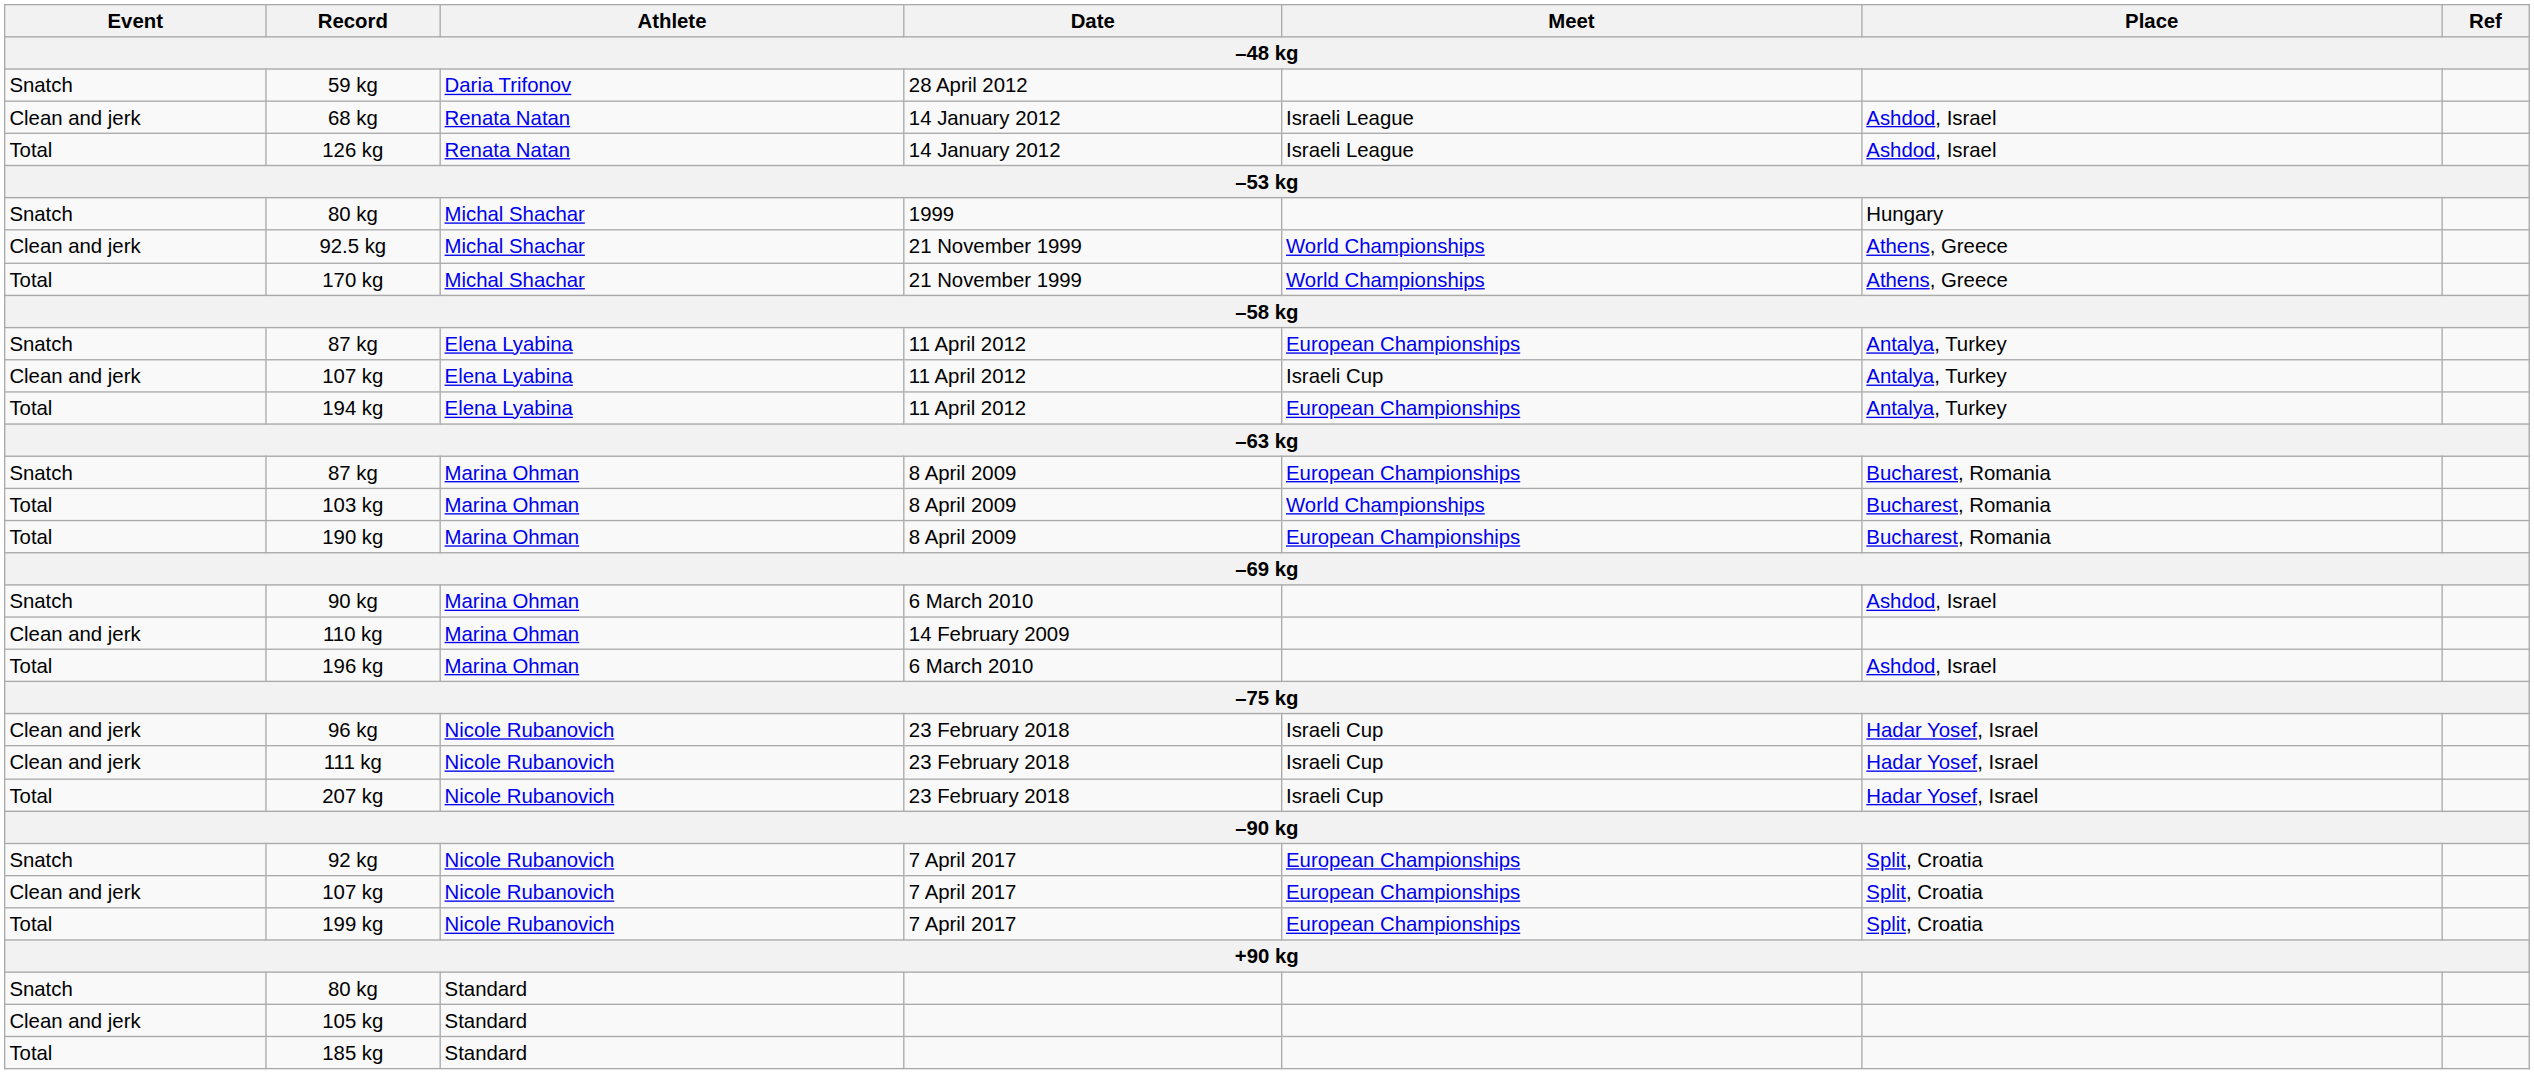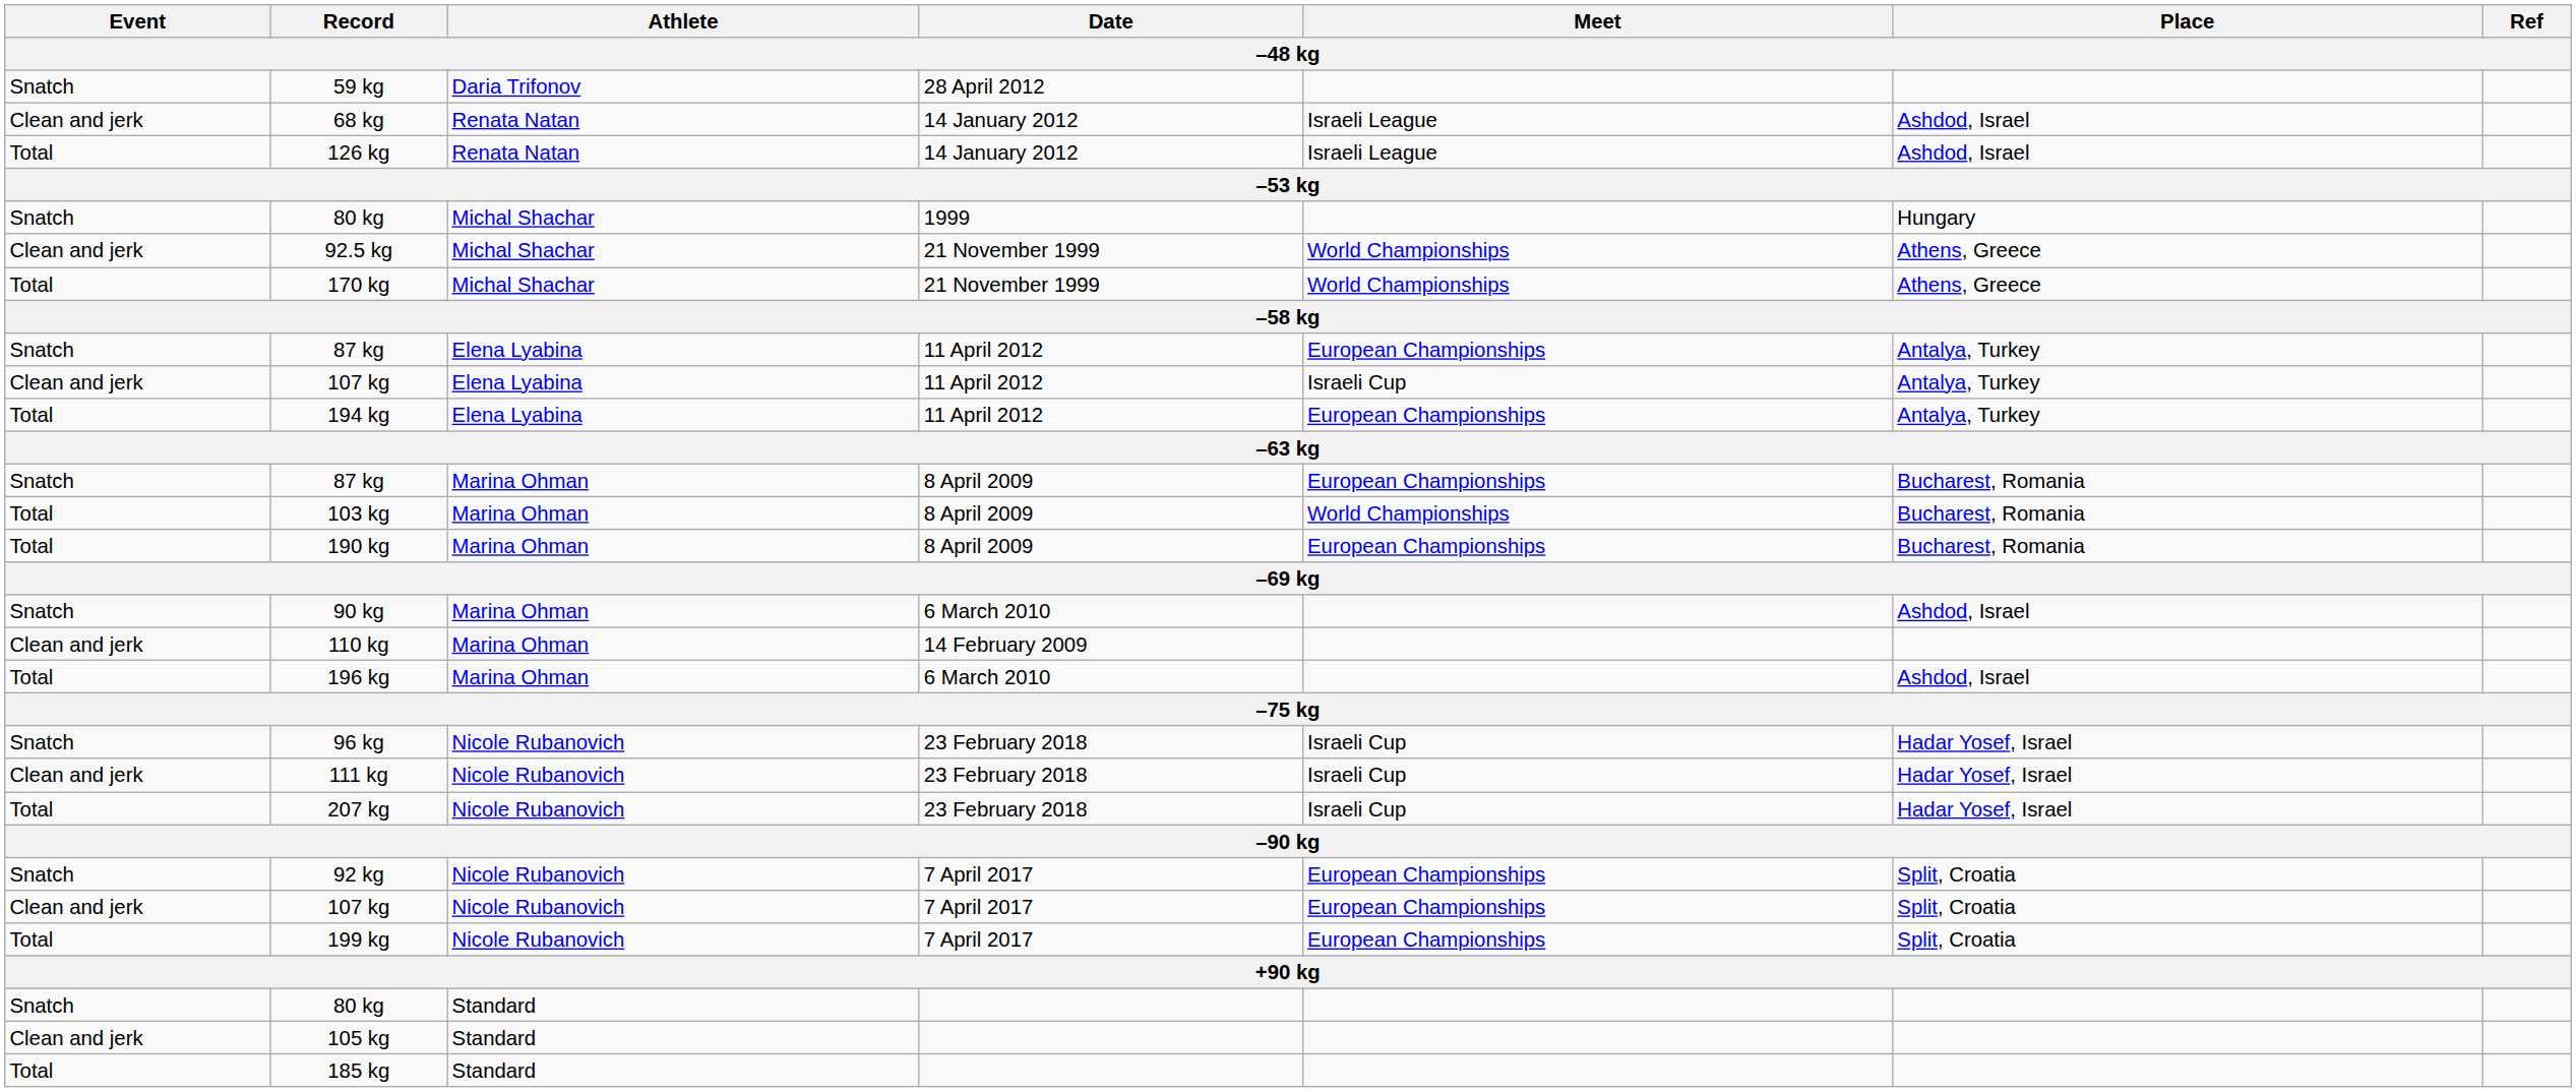96 kg | Event: Clean and jerk -> Snatch
